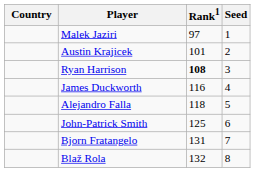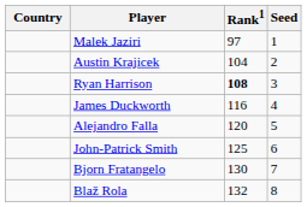Austin Krajicek | Rank1: 101 -> 104
Alejandro Falla | Rank1: 118 -> 120
Bjorn Fratangelo | Rank1: 131 -> 130
